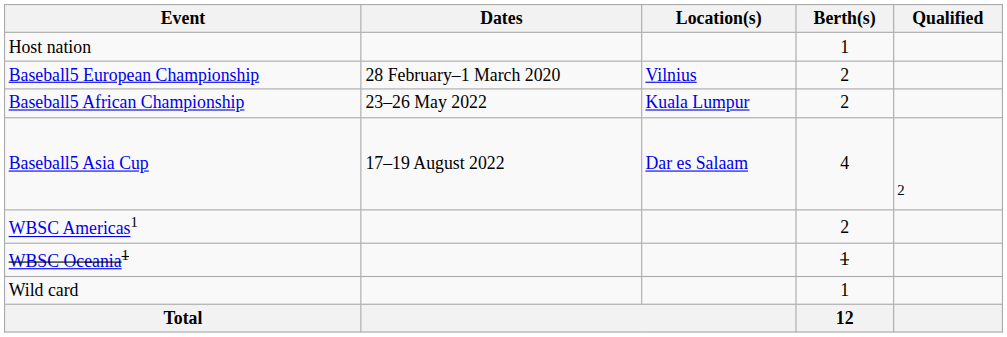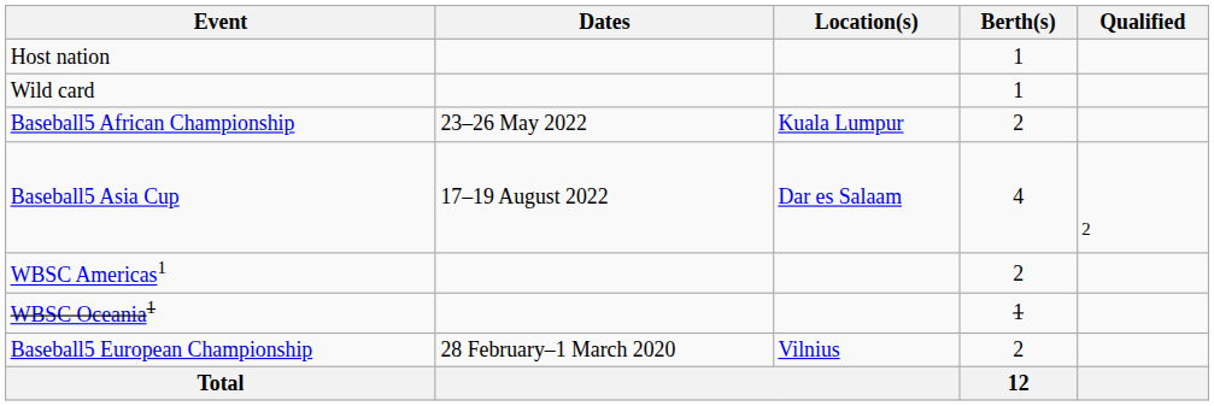rows swapped: Baseball5 European Championship <-> Wild card
